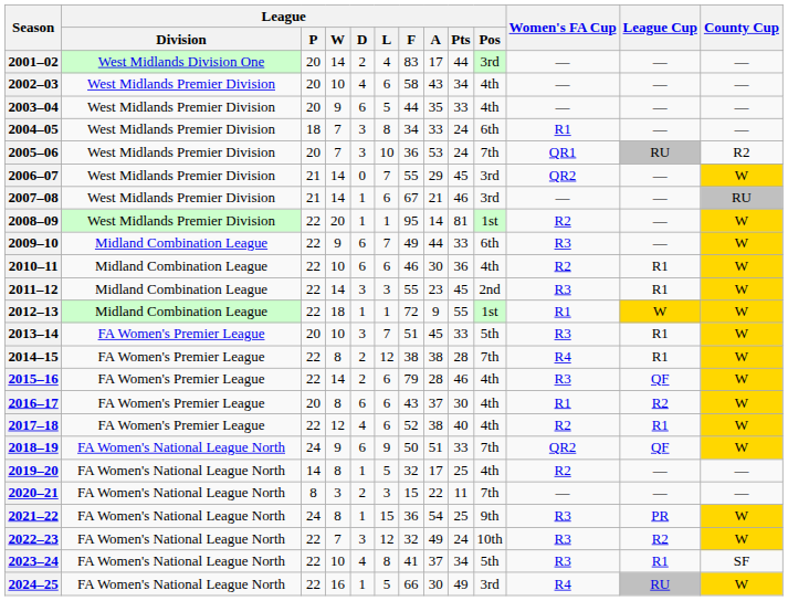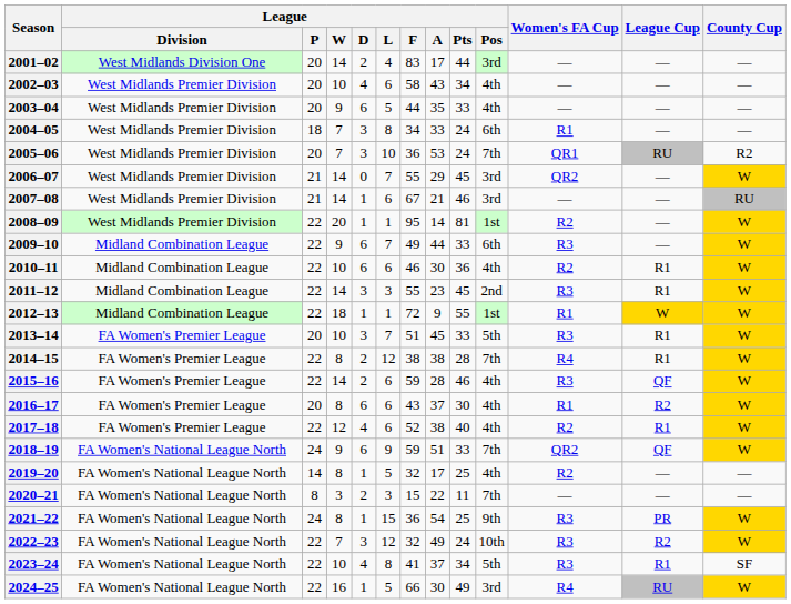2015–16 | League / F: 79 -> 59
2018–19 | League / F: 50 -> 59
